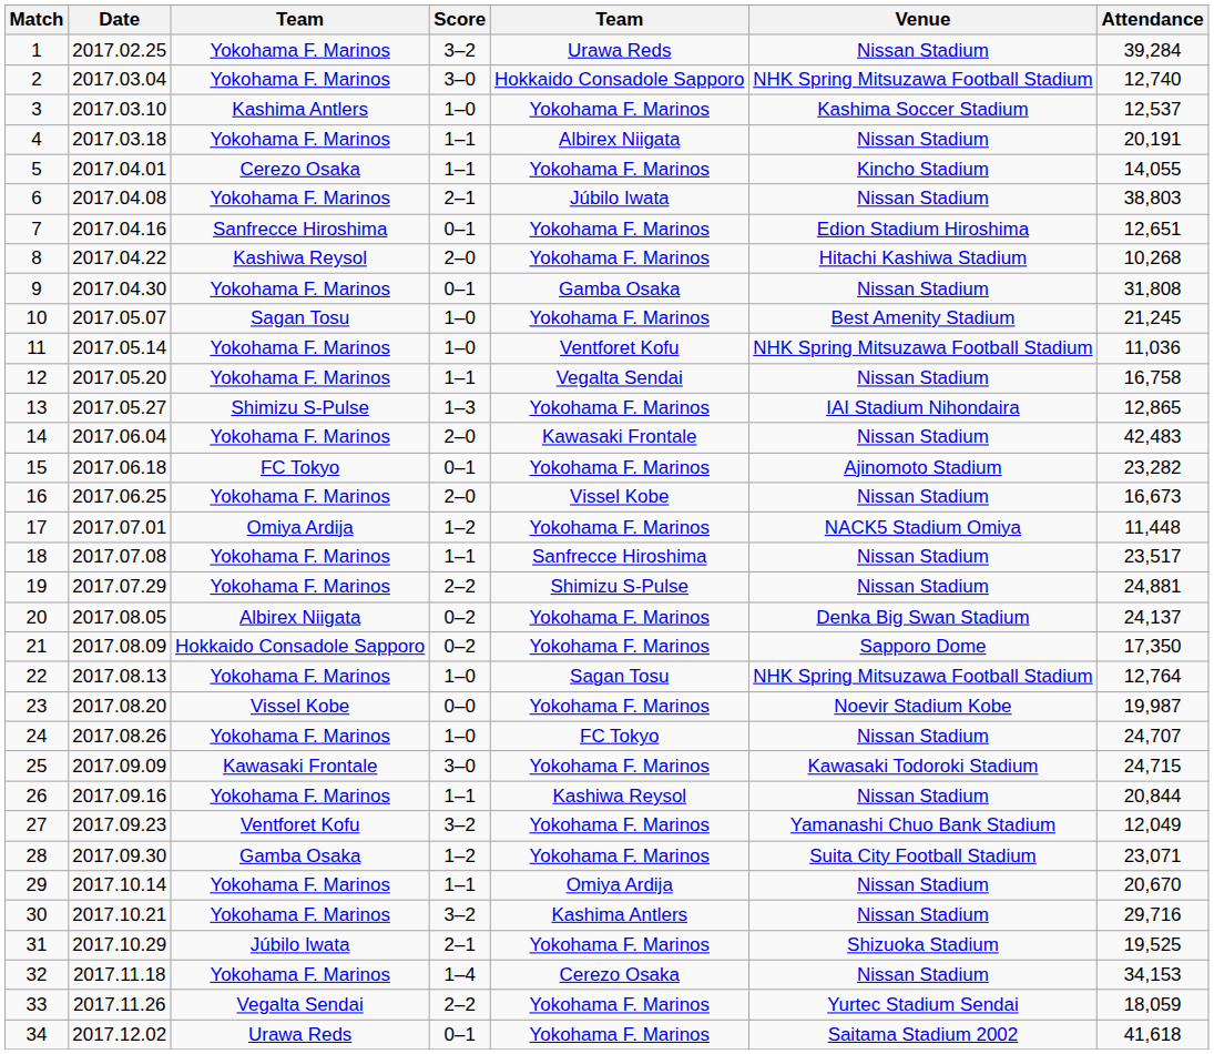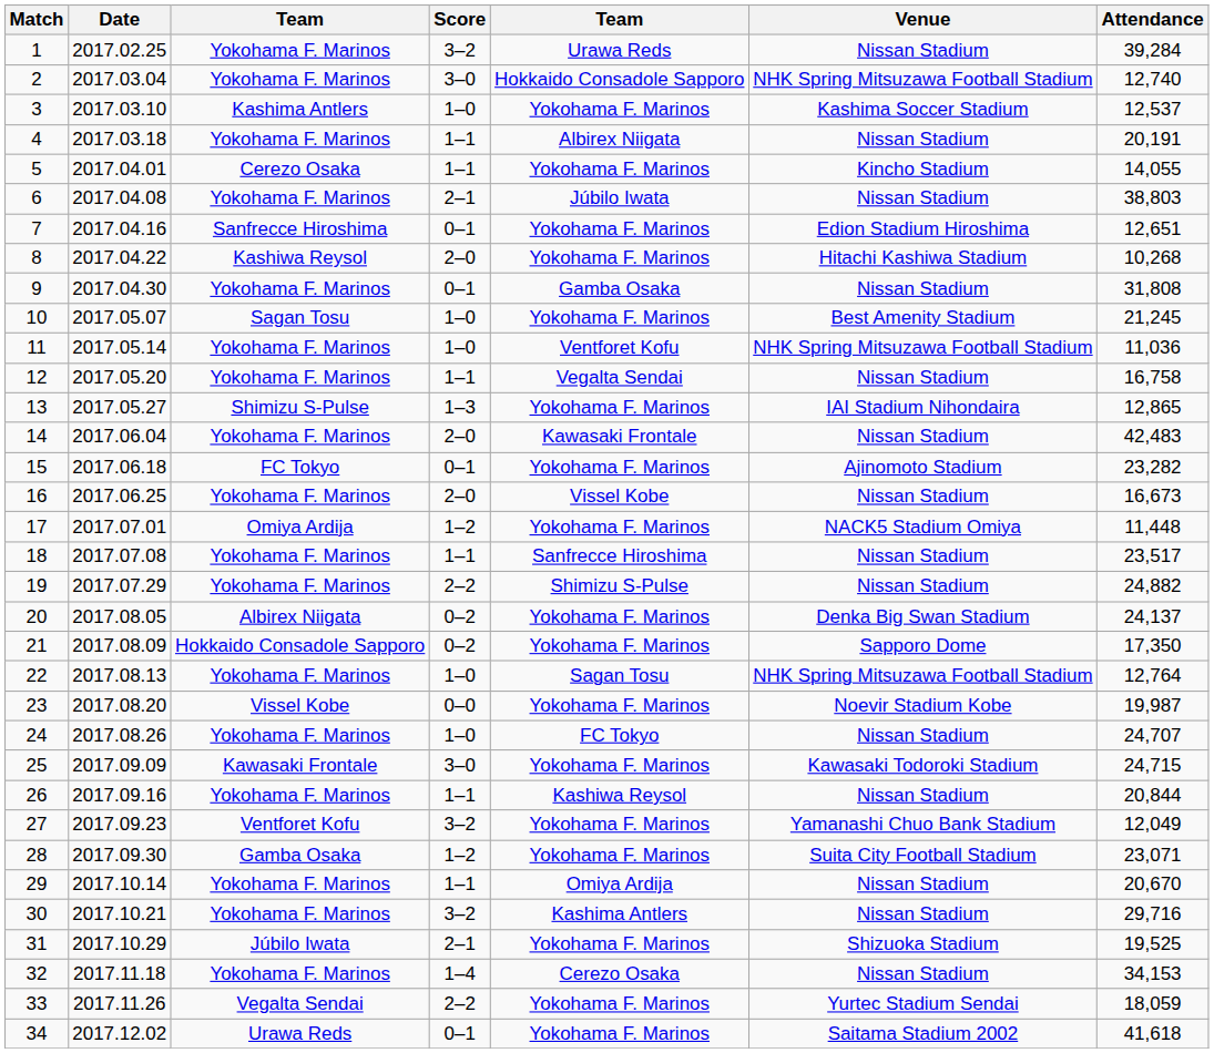19 | Attendance: 24,881 -> 24,882
